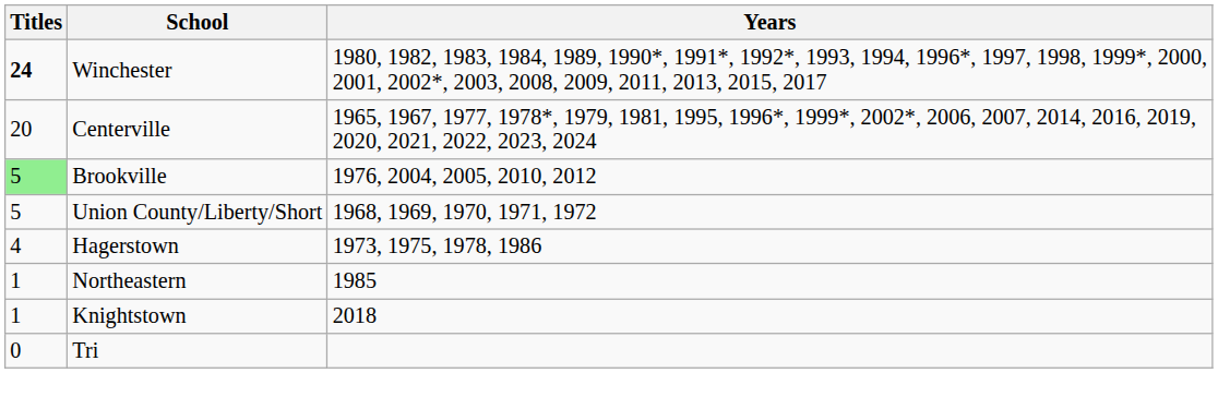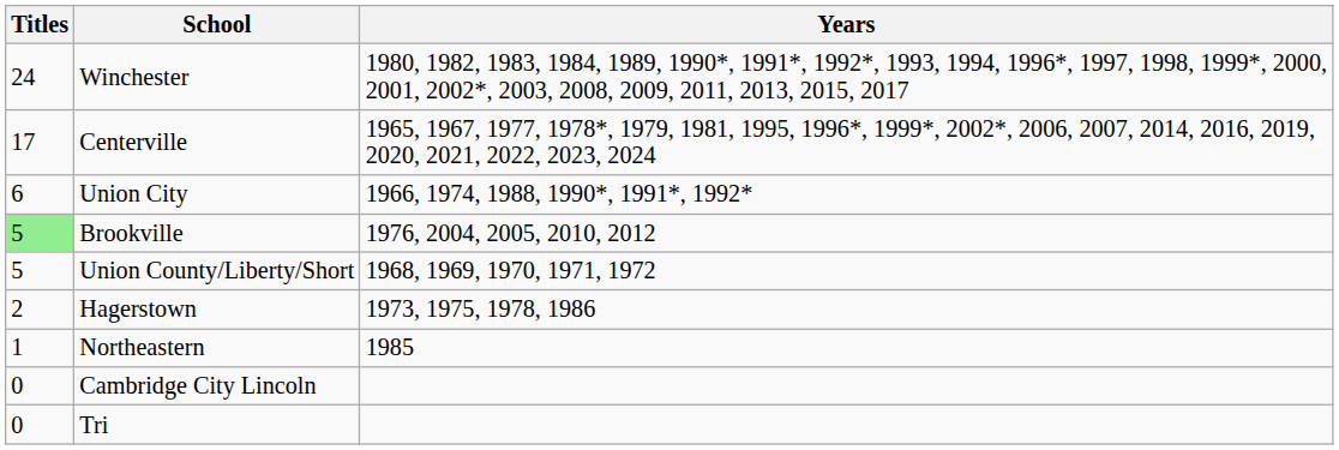Winchester | Titles: bold -> normal
Centerville | Titles: 20 -> 17
+ row: 6 | Union City | 1966, 1974, 1988, 1990*, 1991*, 1992*
Hagerstown | Titles: 4 -> 2
- row: 1 | Knightstown | 2018
+ row: 0 | Cambridge City Lincoln
